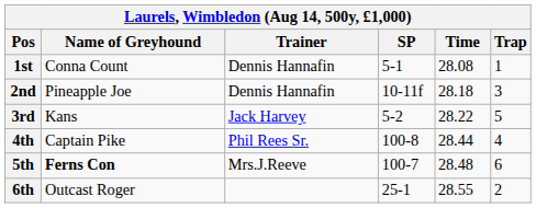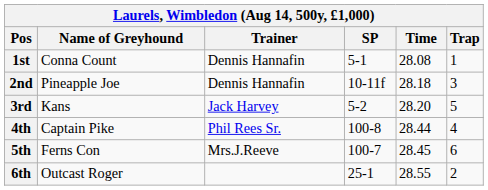3rd | Time: 28.22 -> 28.20
5th | Name of Greyhound: bold -> normal
5th | Time: 28.48 -> 28.45
